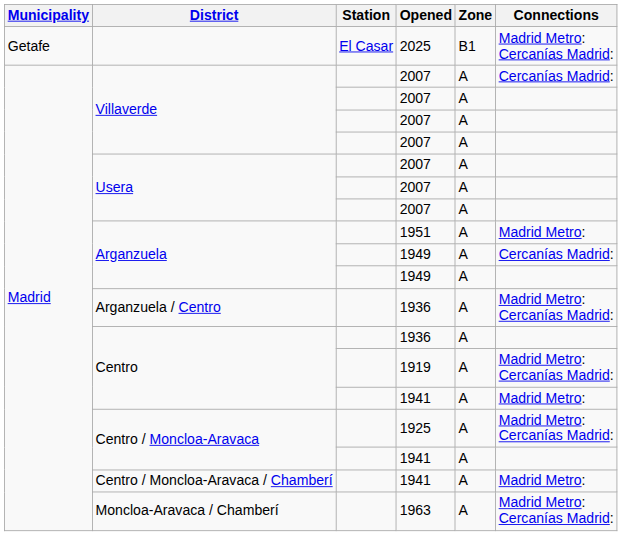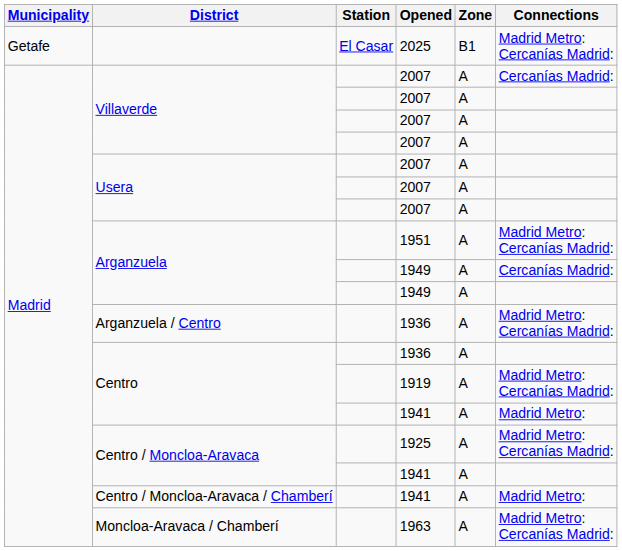Arganzuela / 1951 | Connections: Madrid Metro: -> Madrid Metro: Cercanías Madrid:
